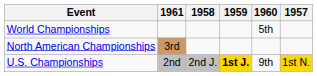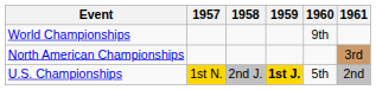columns swapped: 1957 <-> 1961
World Championships | 1960: 5th -> 9th
U.S. Championships | 1960: 9th -> 5th
